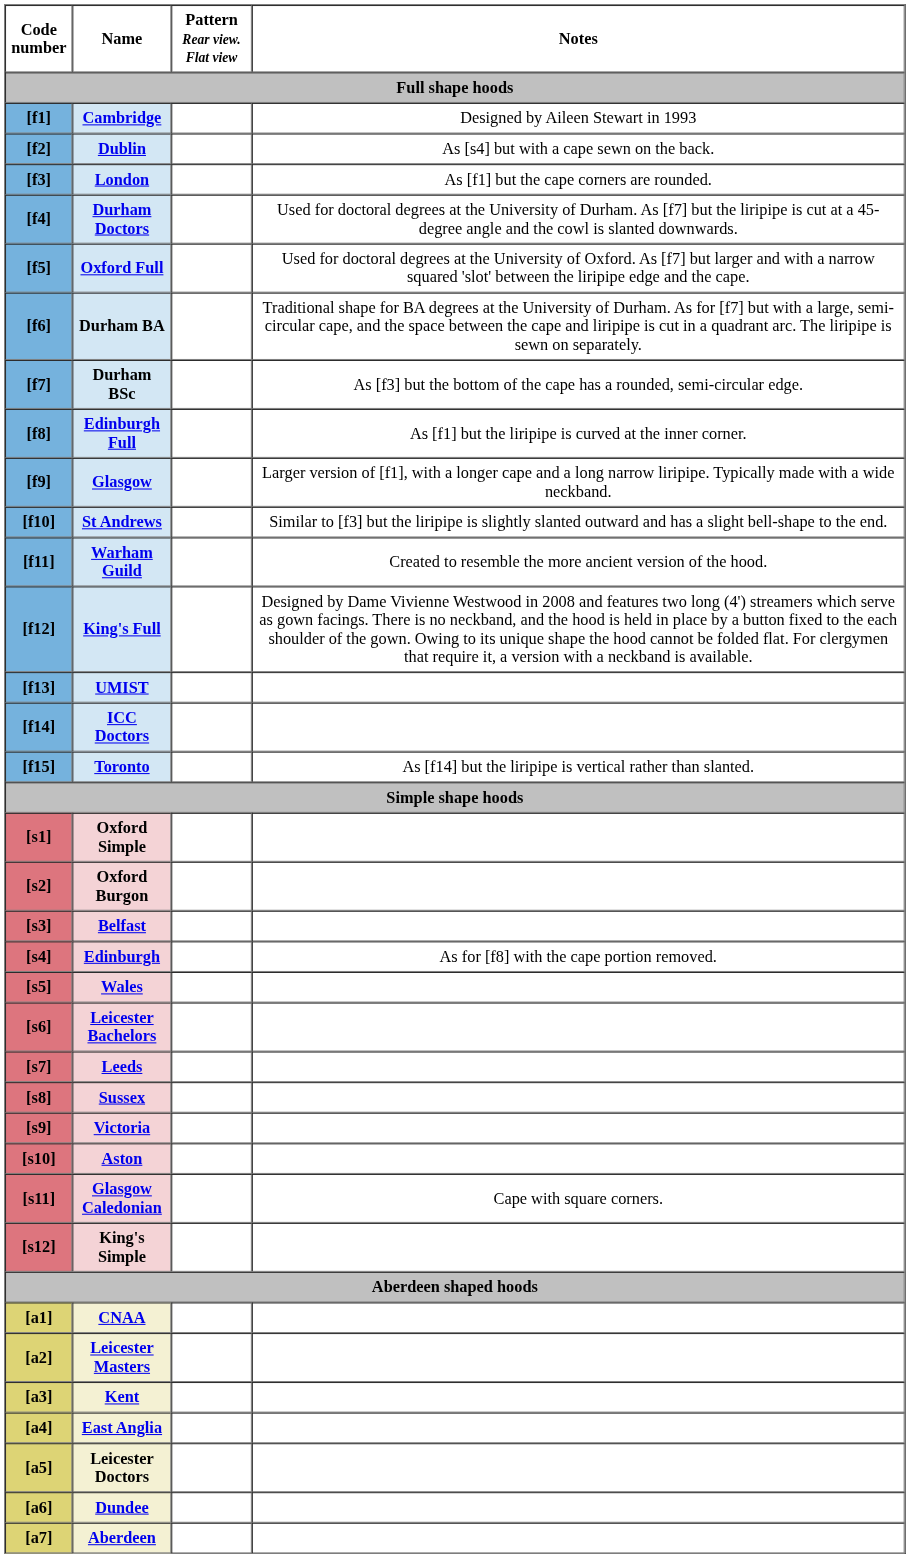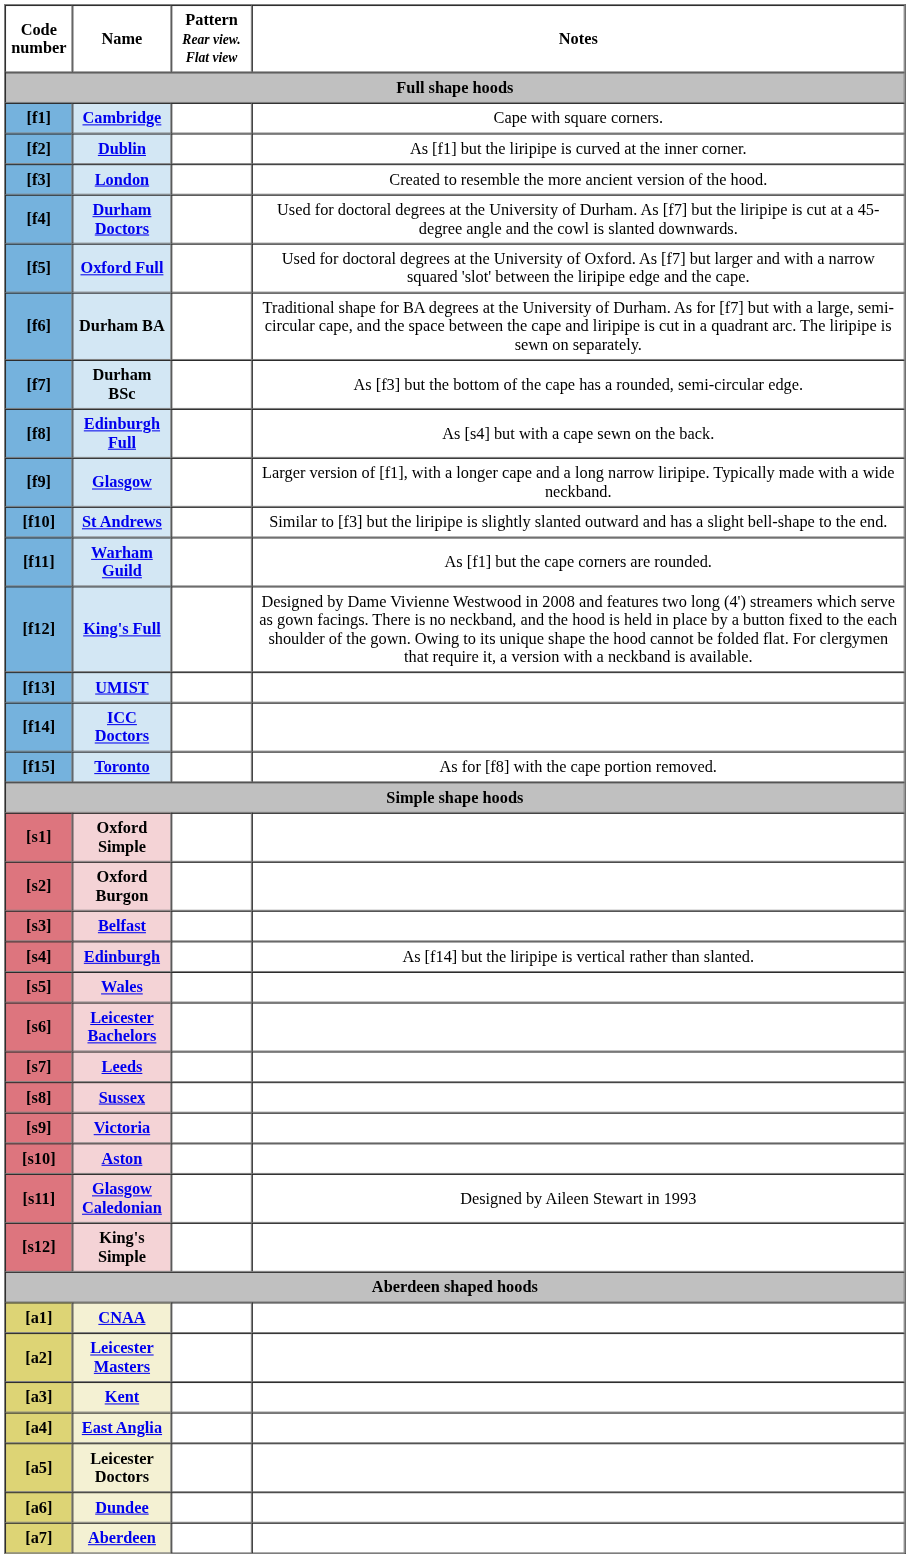Cambridge | Notes: Designed by Aileen Stewart in 1993 -> Cape with square corners.
Dublin | Notes: As [s4] but with a cape sewn on the back. -> As [f1] but the liripipe is curved at the inner corner.
London | Notes: As [f1] but the cape corners are rounded. -> Created to resemble the more ancient version of the hood.
Edinburgh Full | Notes: As [f1] but the liripipe is curved at the inner corner. -> As [s4] but with a cape sewn on the back.
Warham Guild | Notes: Created to resemble the more ancient version of the hood. -> As [f1] but the cape corners are rounded.
Toronto | Notes: As [f14] but the liripipe is vertical rather than slanted. -> As for [f8] with the cape portion removed.
Edinburgh | Notes: As for [f8] with the cape portion removed. -> As [f14] but the liripipe is vertical rather than slanted.
Glasgow Caledonian | Notes: Cape with square corners. -> Designed by Aileen Stewart in 1993
